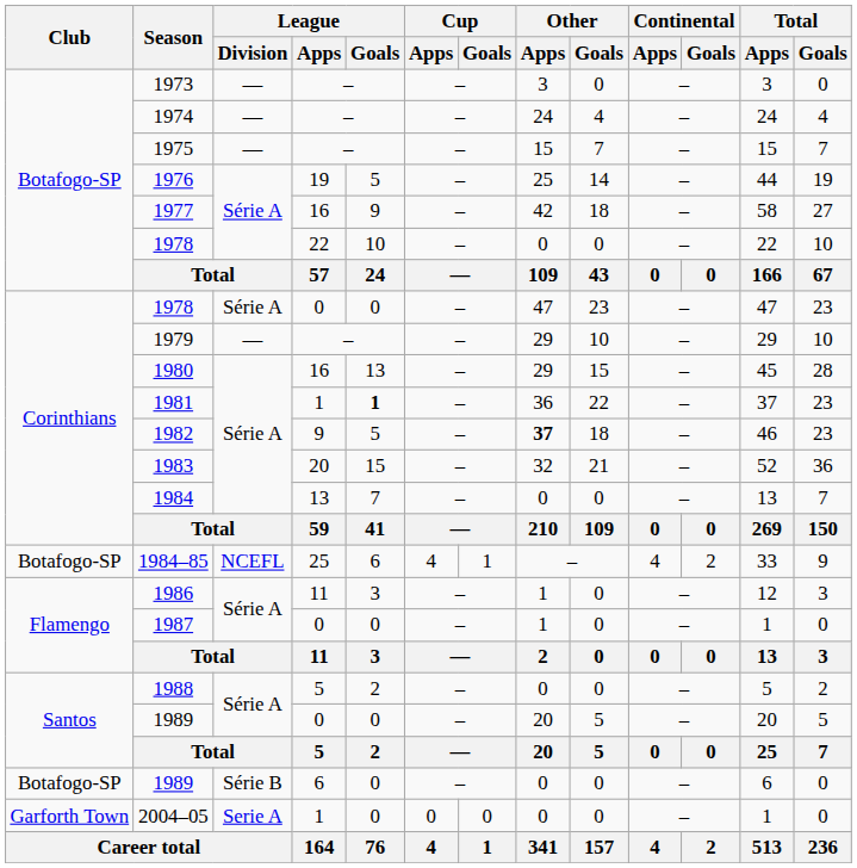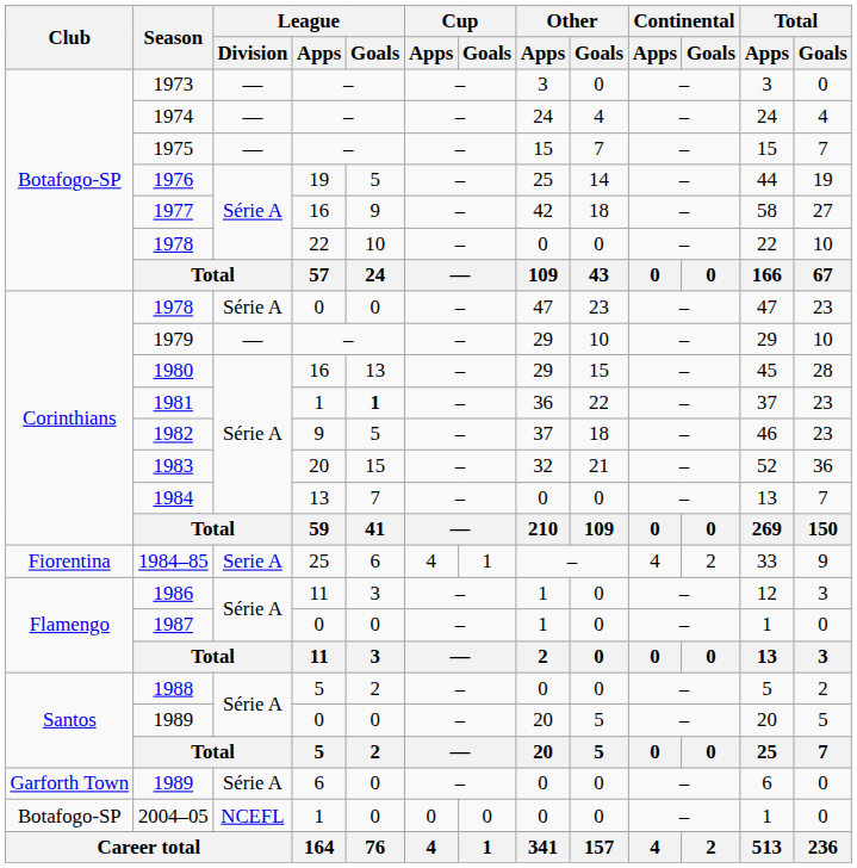1982 | Other / Apps: bold -> normal
1984–85 | Club: Botafogo-SP -> Fiorentina
1984–85 | League / Division: NCEFL -> Serie A
1989 / 6 | Club: Botafogo-SP -> Garforth Town
1989 / 6 | League / Division: Série B -> Série A
2004–05 | Club: Garforth Town -> Botafogo-SP
2004–05 | League / Division: Serie A -> NCEFL
